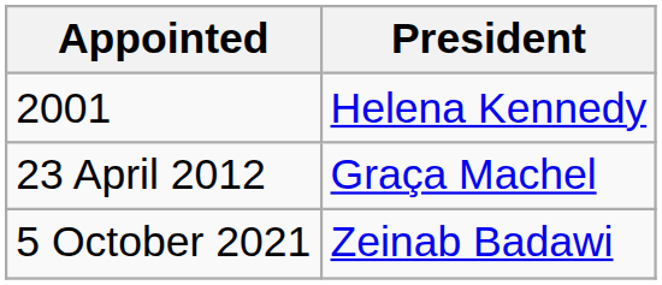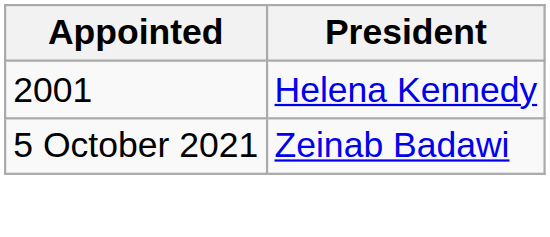- row: 23 April 2012 | Graça Machel
